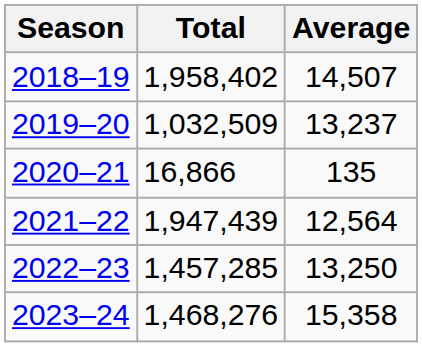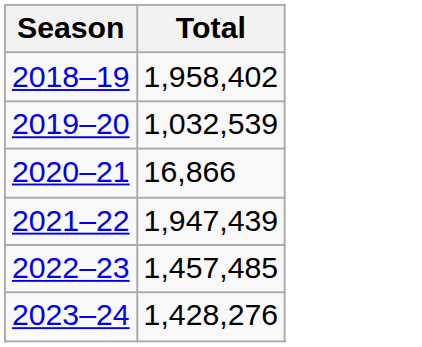- column: Average | 14,507 | 13,237 | 135 | 12,564 | 13,250 | 15,358
2019–20 | Total: 1,032,509 -> 1,032,539
2022–23 | Total: 1,457,285 -> 1,457,485
2023–24 | Total: 1,468,276 -> 1,428,276
